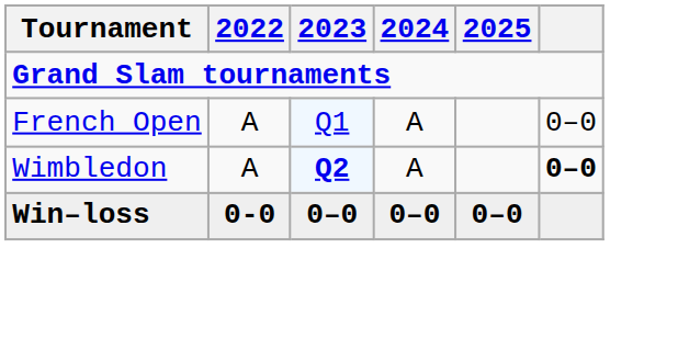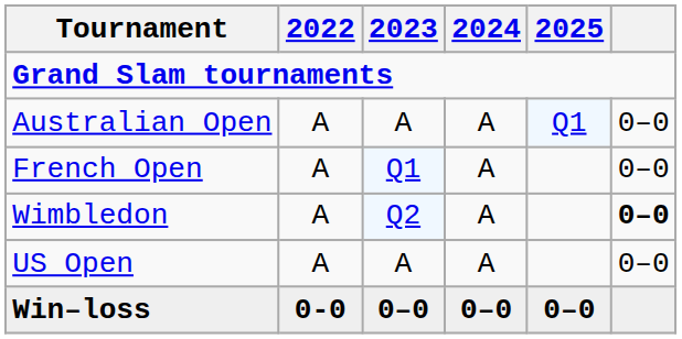+ row: Australian Open | A | A | A | Q1 | 0–0
Wimbledon | 2023: bold -> normal
+ row: US Open | A | A | A | 0–0
